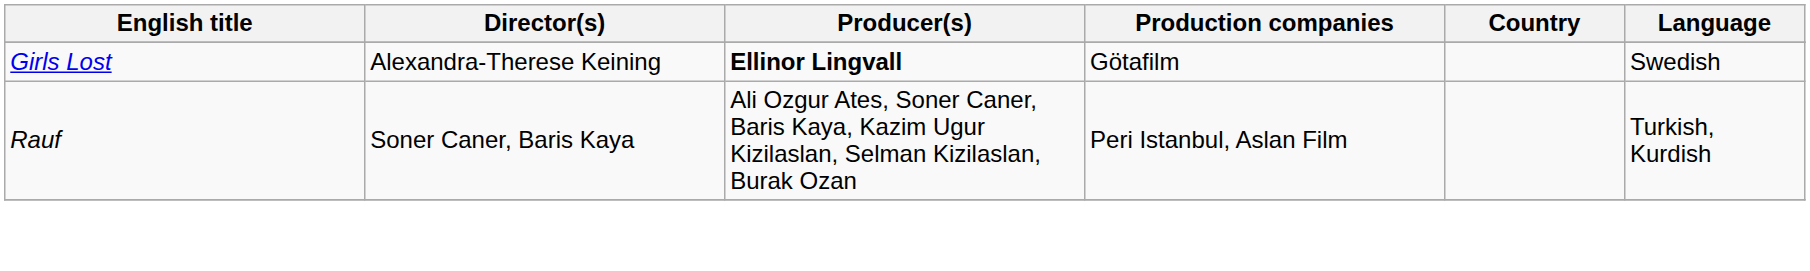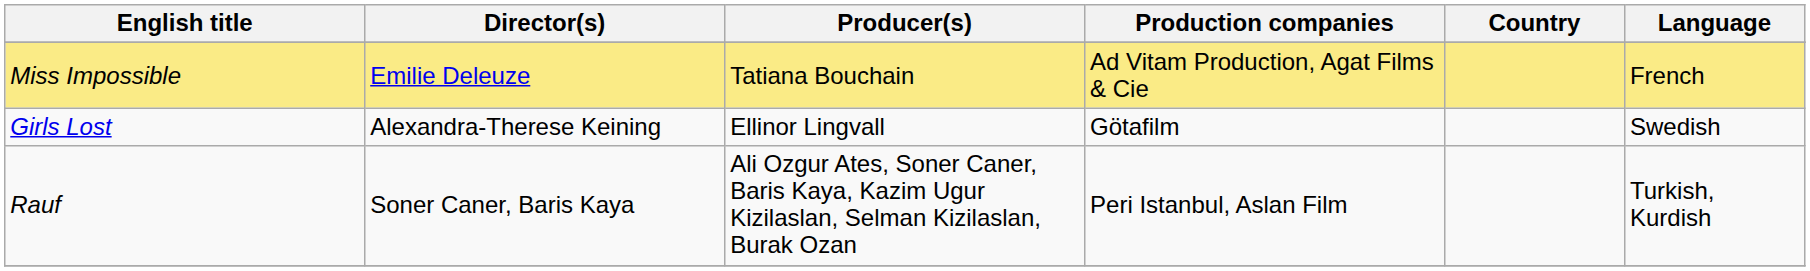+ row: Miss Impossible | Emilie Deleuze | Tatiana Bouchain | Ad Vitam Production, Agat Films & Cie | French
Girls Lost | Producer(s): bold -> normal
